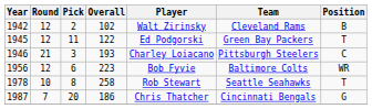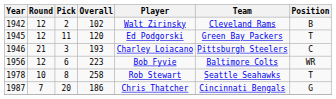1945 | Overall: 122 -> 120
